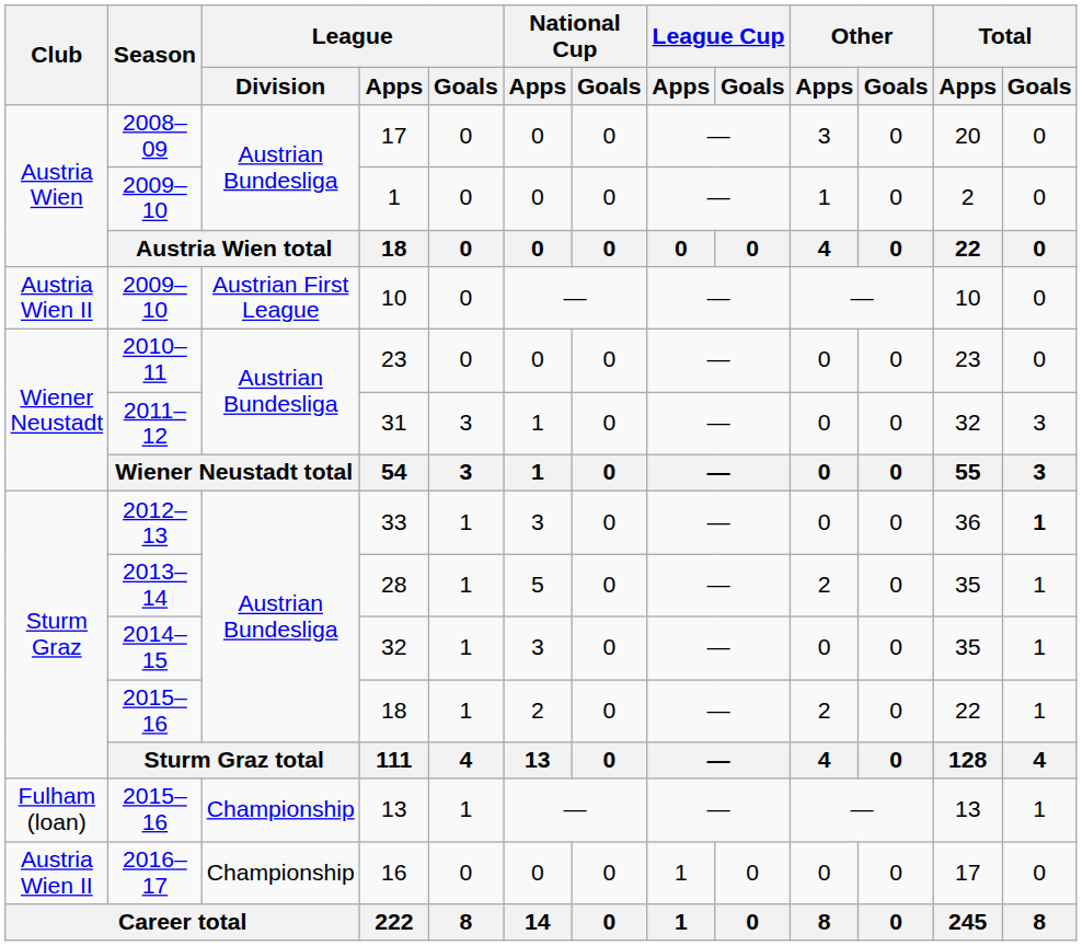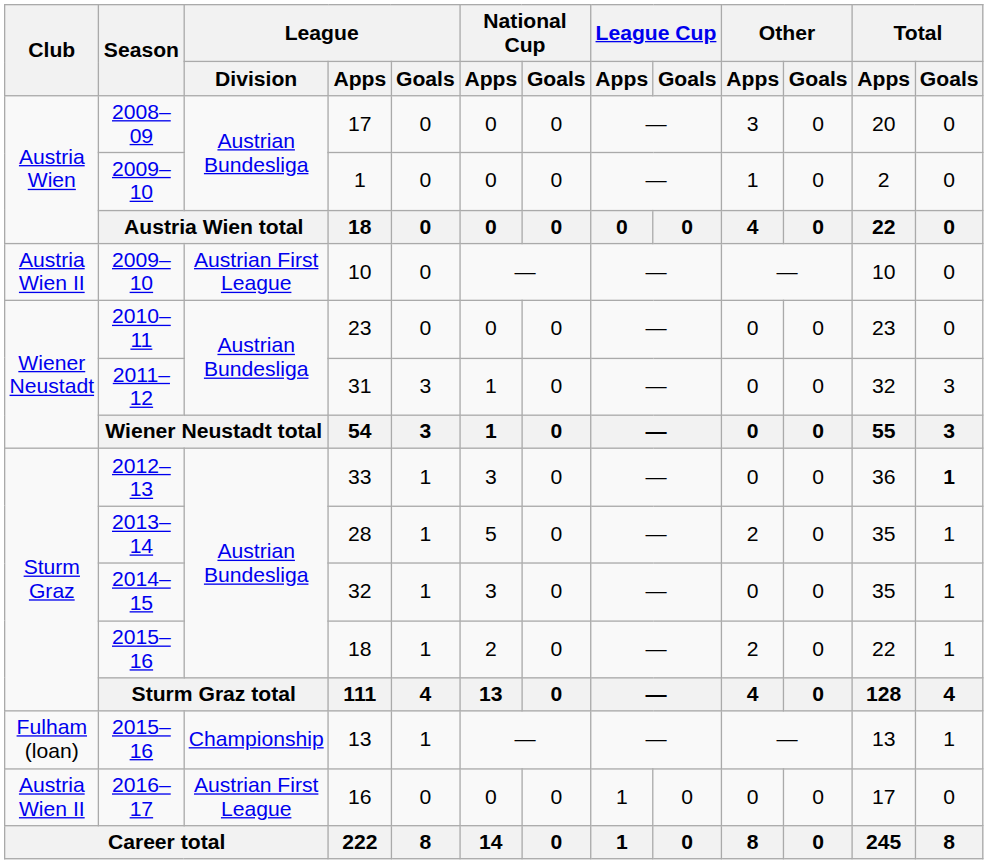16 | League / Division: Championship -> Austrian First League
